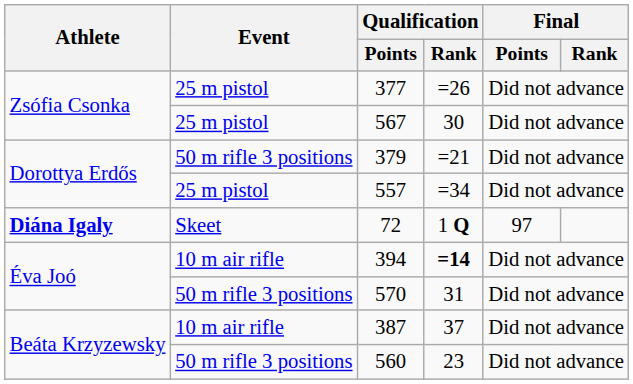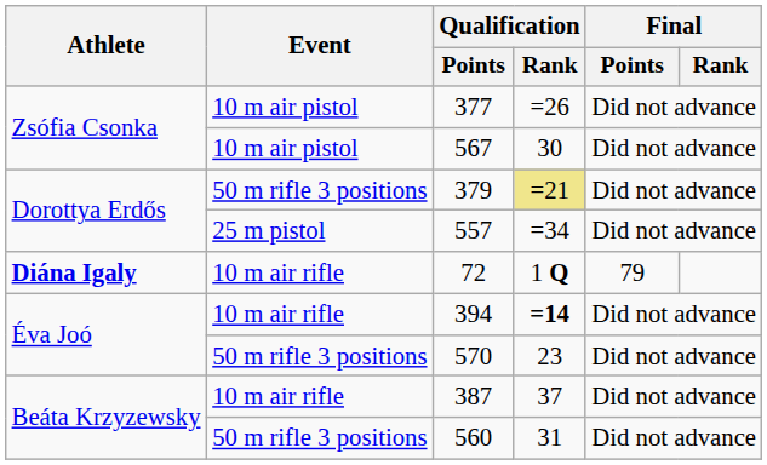377 | Event: 25 m pistol -> 10 m air pistol
567 | Event: 25 m pistol -> 10 m air pistol
379 | Qualification / Rank: no background -> khaki background
72 | Event: Skeet -> 10 m air rifle
72 | Final / Points: 97 -> 79
570 | Qualification / Rank: 31 -> 23
560 | Qualification / Rank: 23 -> 31
